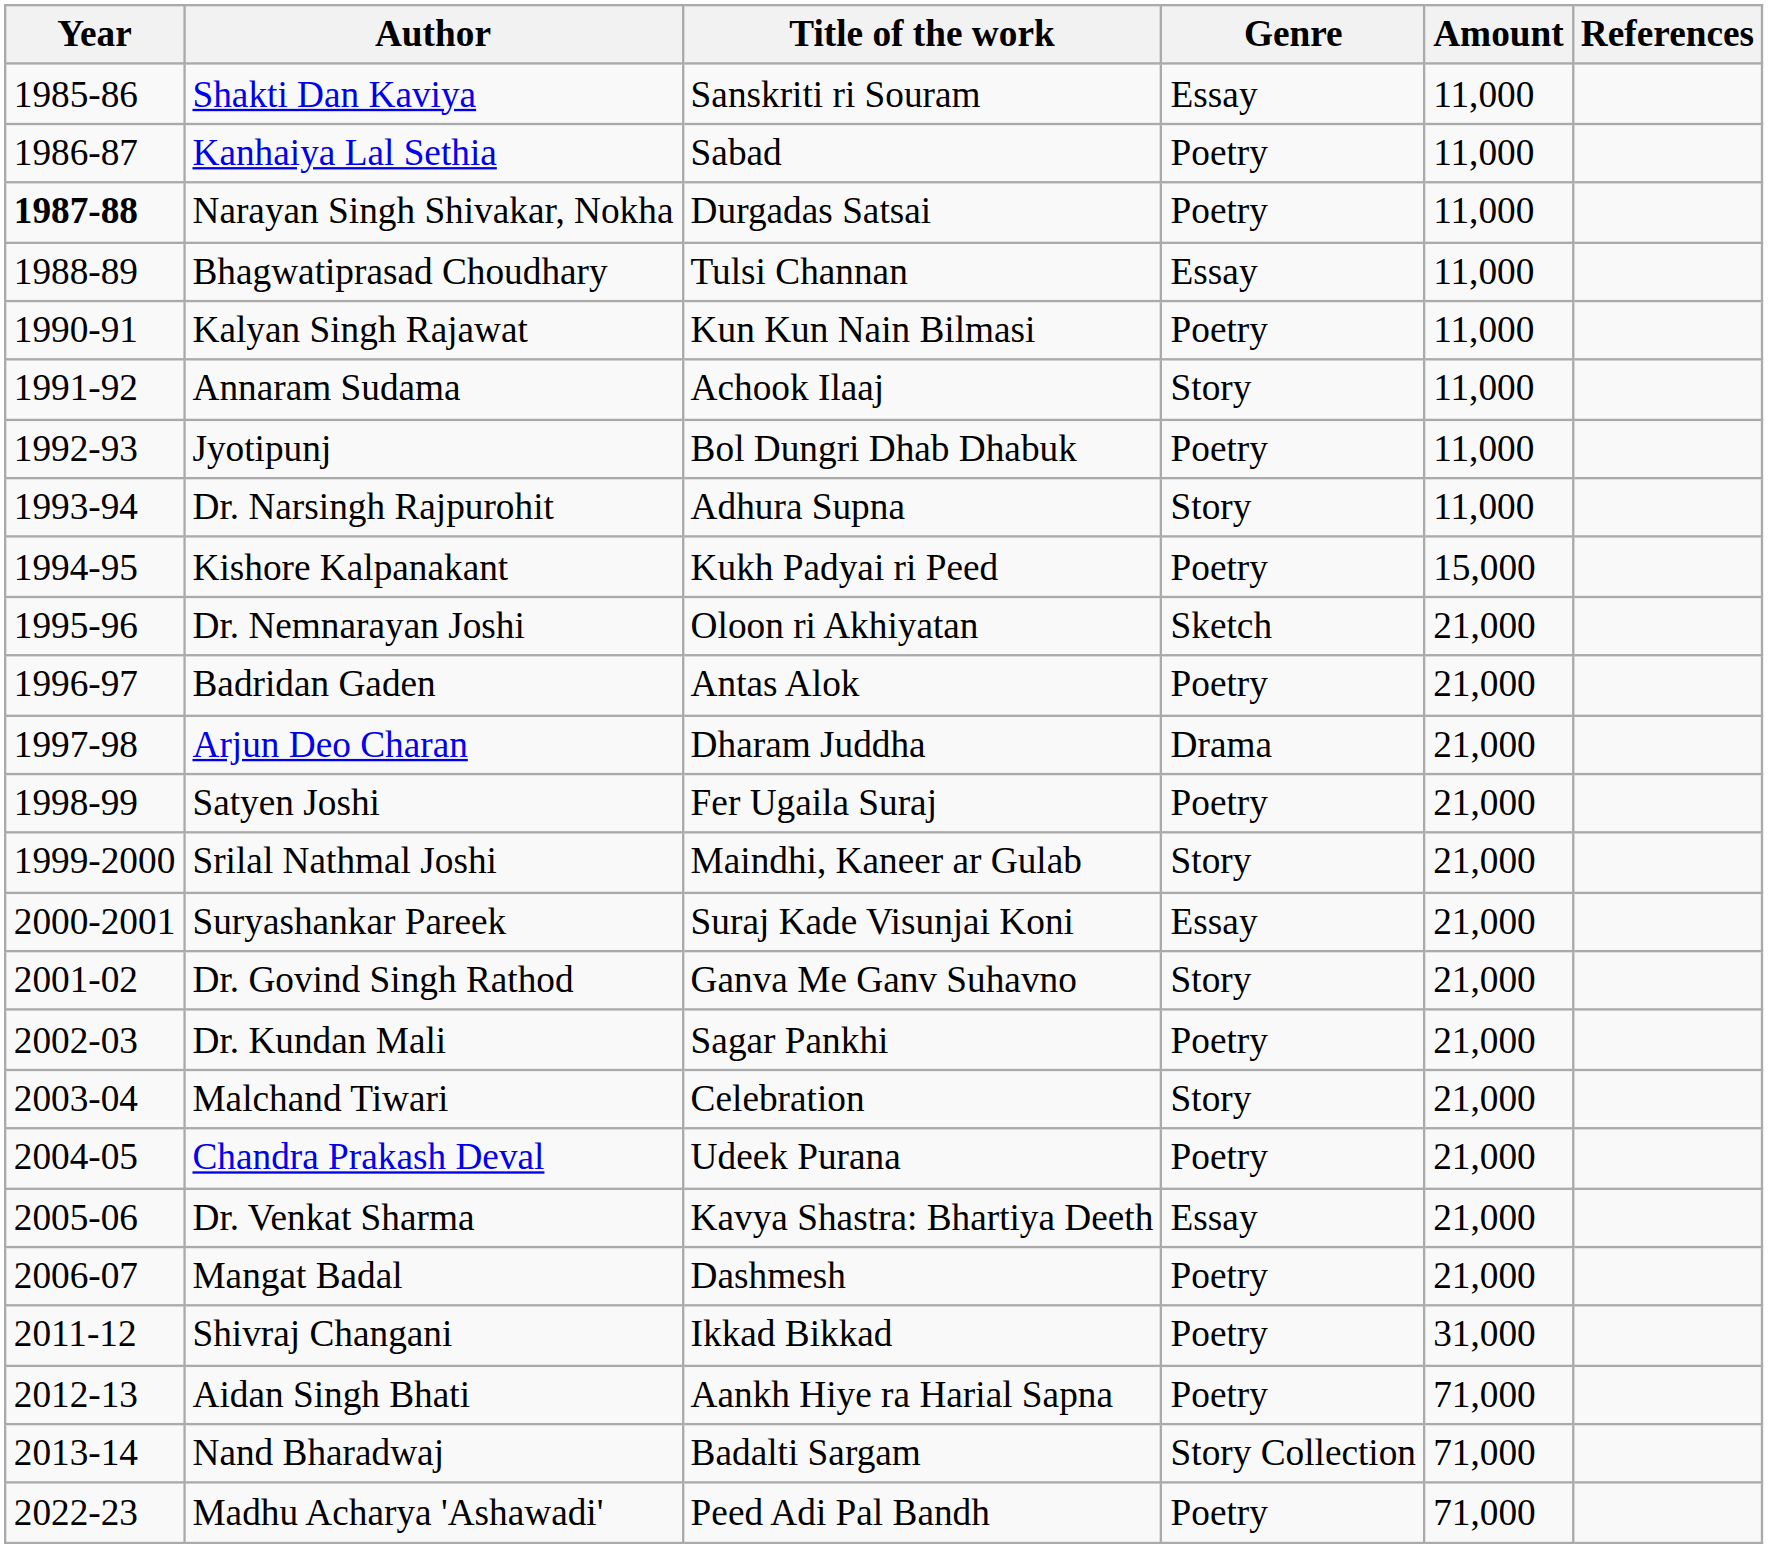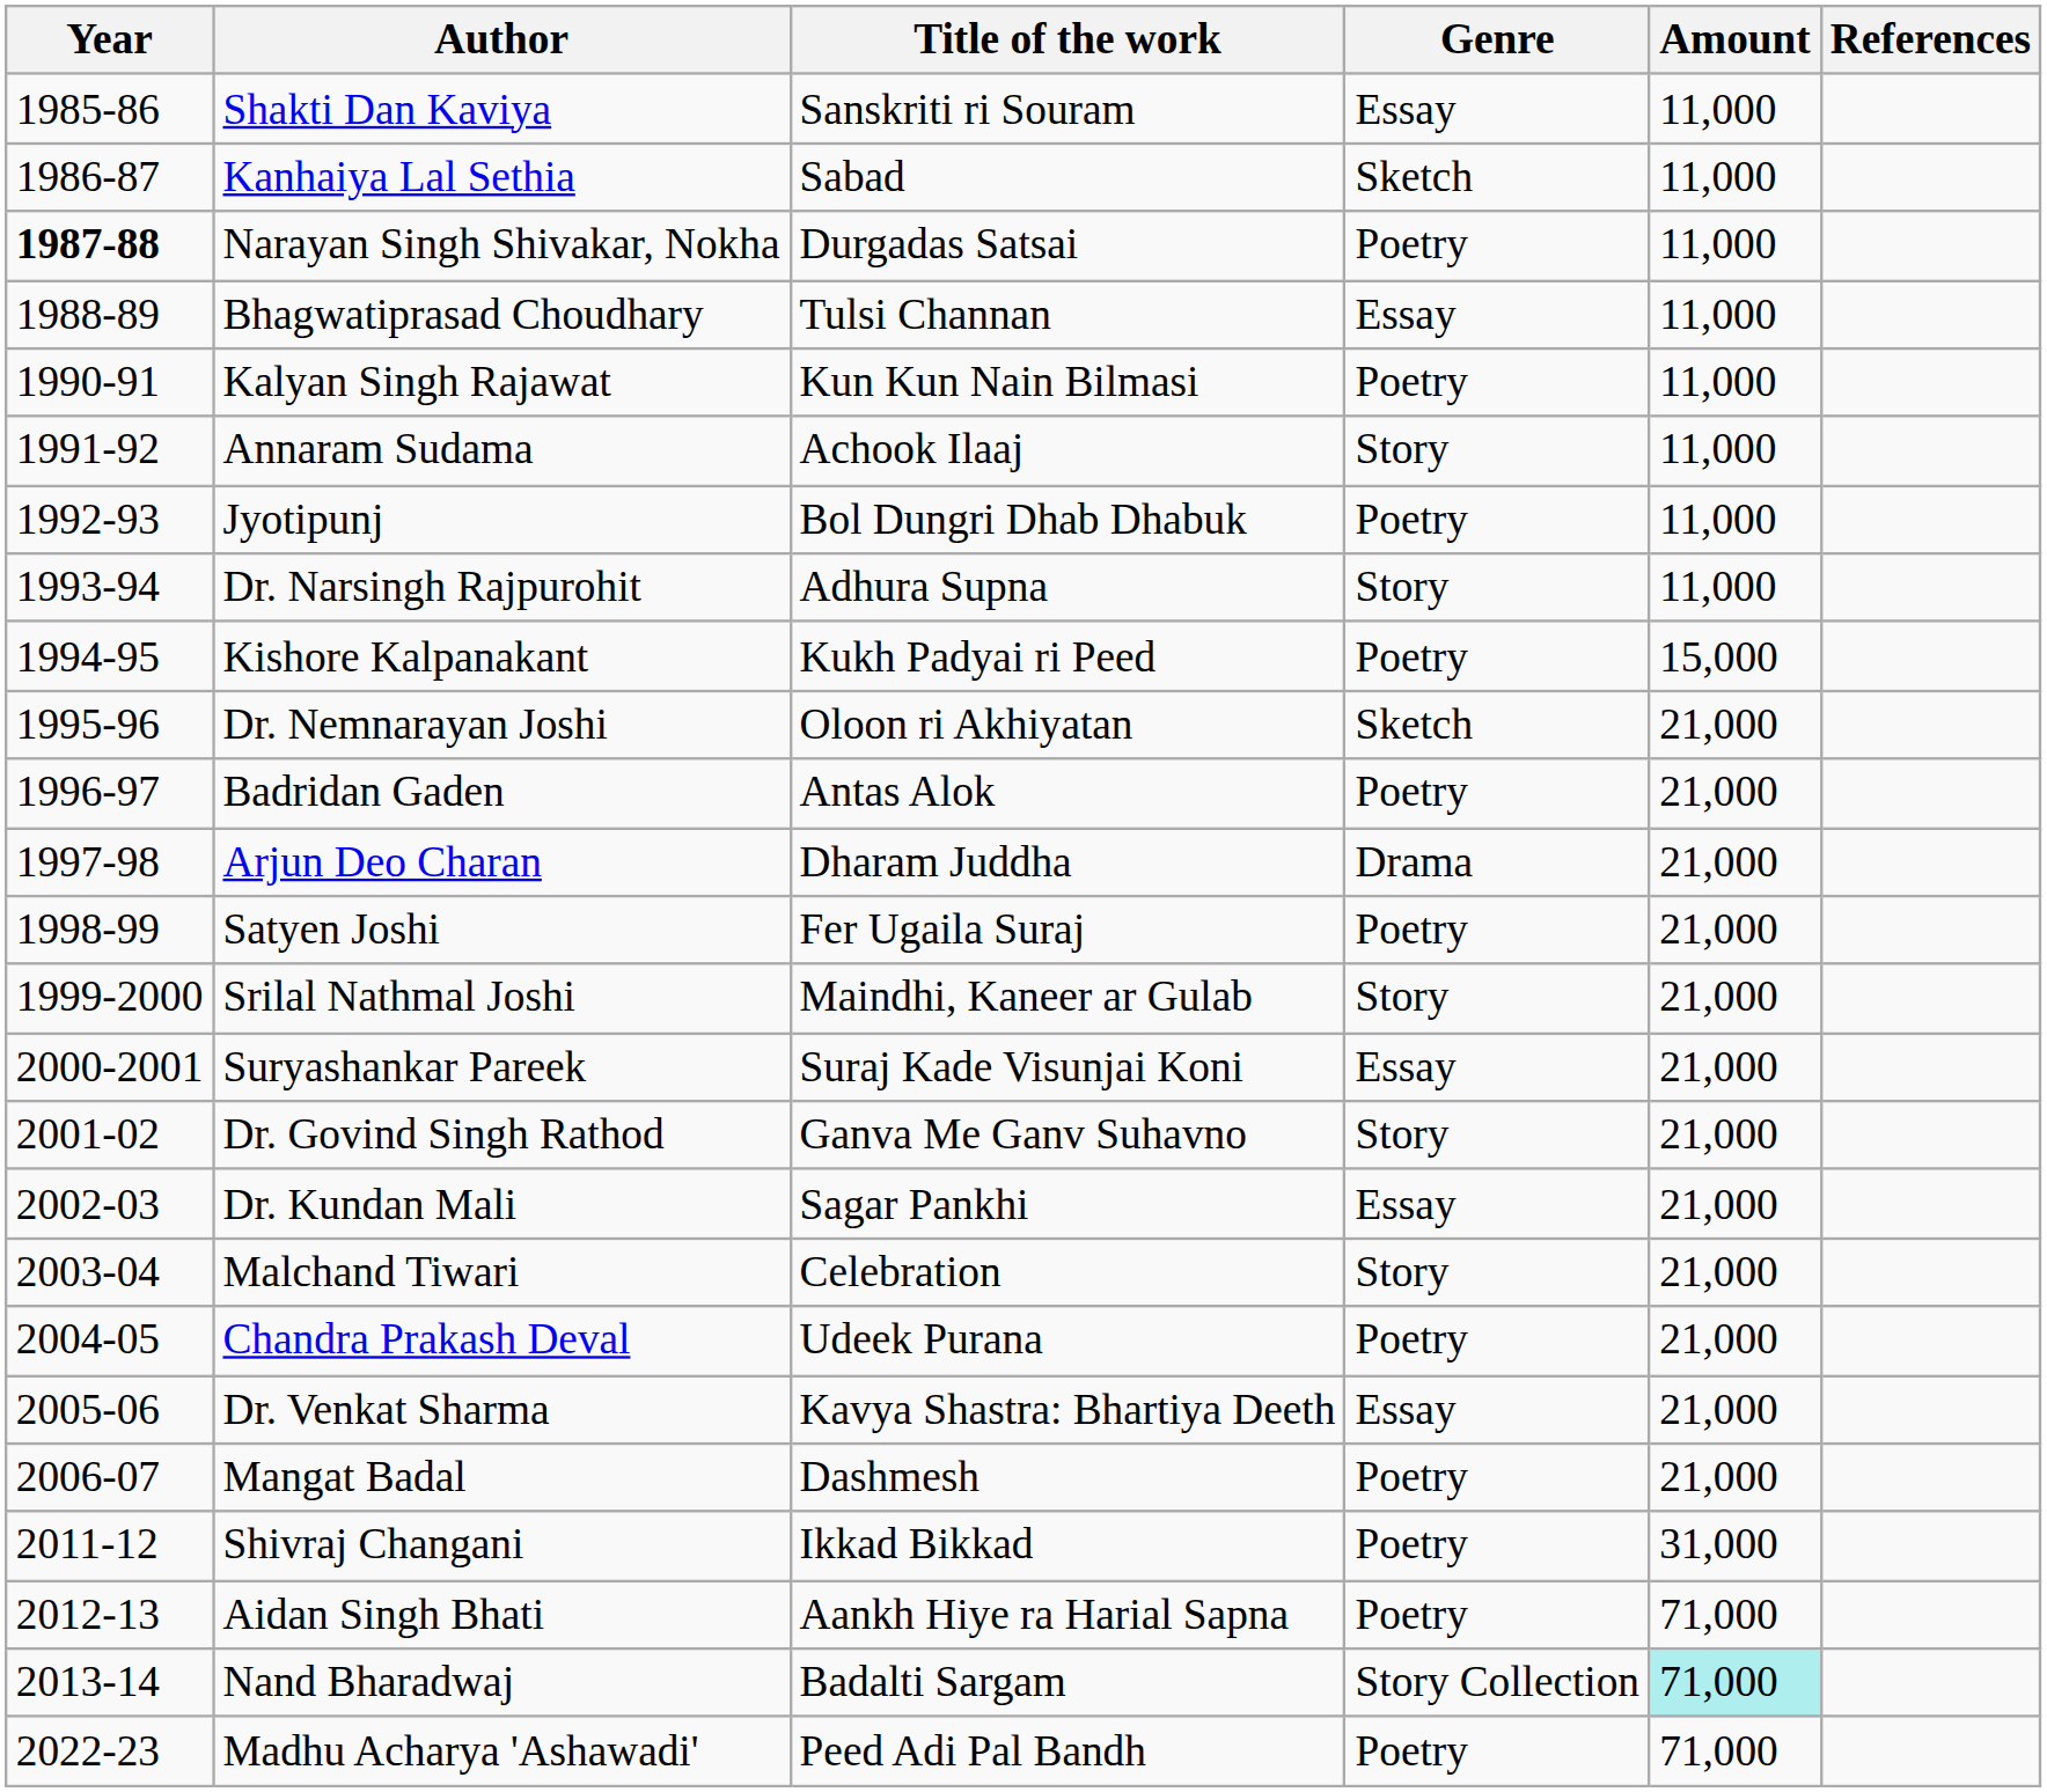Kanhaiya Lal Sethia | Genre: Poetry -> Sketch
Dr. Kundan Mali | Genre: Poetry -> Essay
Nand Bharadwaj | Amount: no background -> paleturquoise background
